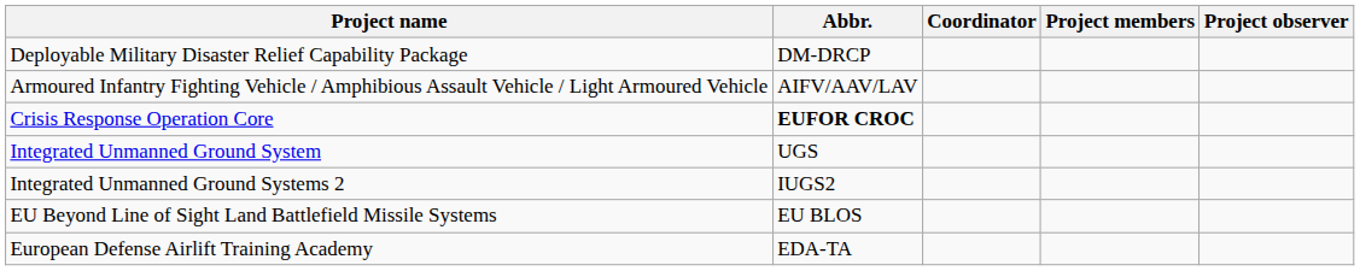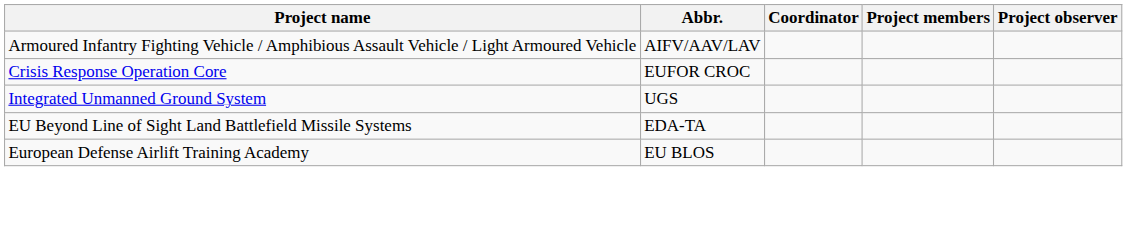- row: Deployable Military Disaster Relief Capability Package | DM-DRCP
Crisis Response Operation Core | Abbr.: bold -> normal
- row: Integrated Unmanned Ground Systems 2 | IUGS2
EU Beyond Line of Sight Land Battlefield Missile Systems | Abbr.: EU BLOS -> EDA-TA
European Defense Airlift Training Academy | Abbr.: EDA-TA -> EU BLOS
